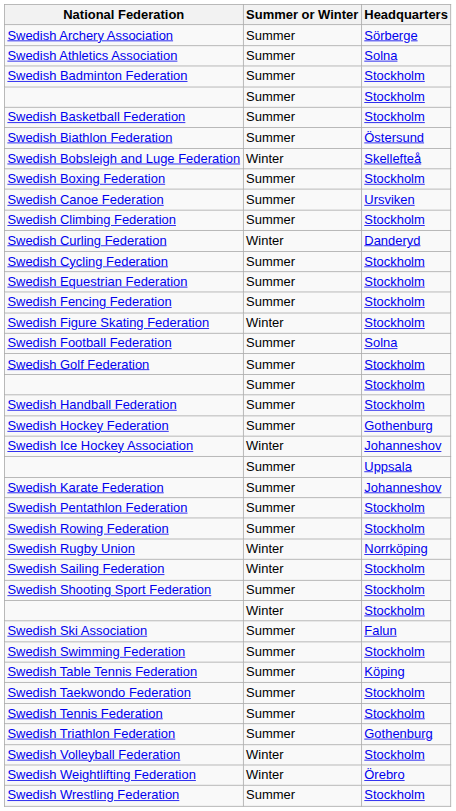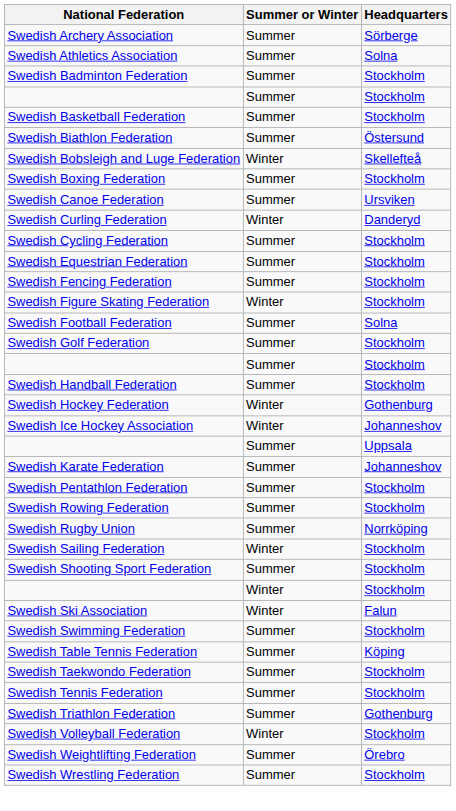- row: Swedish Climbing Federation | Summer | Stockholm
Swedish Hockey Federation | Summer or Winter: Summer -> Winter
Swedish Rugby Union | Summer or Winter: Winter -> Summer
Swedish Ski Association | Summer or Winter: Summer -> Winter
Swedish Weightlifting Federation | Summer or Winter: Winter -> Summer
